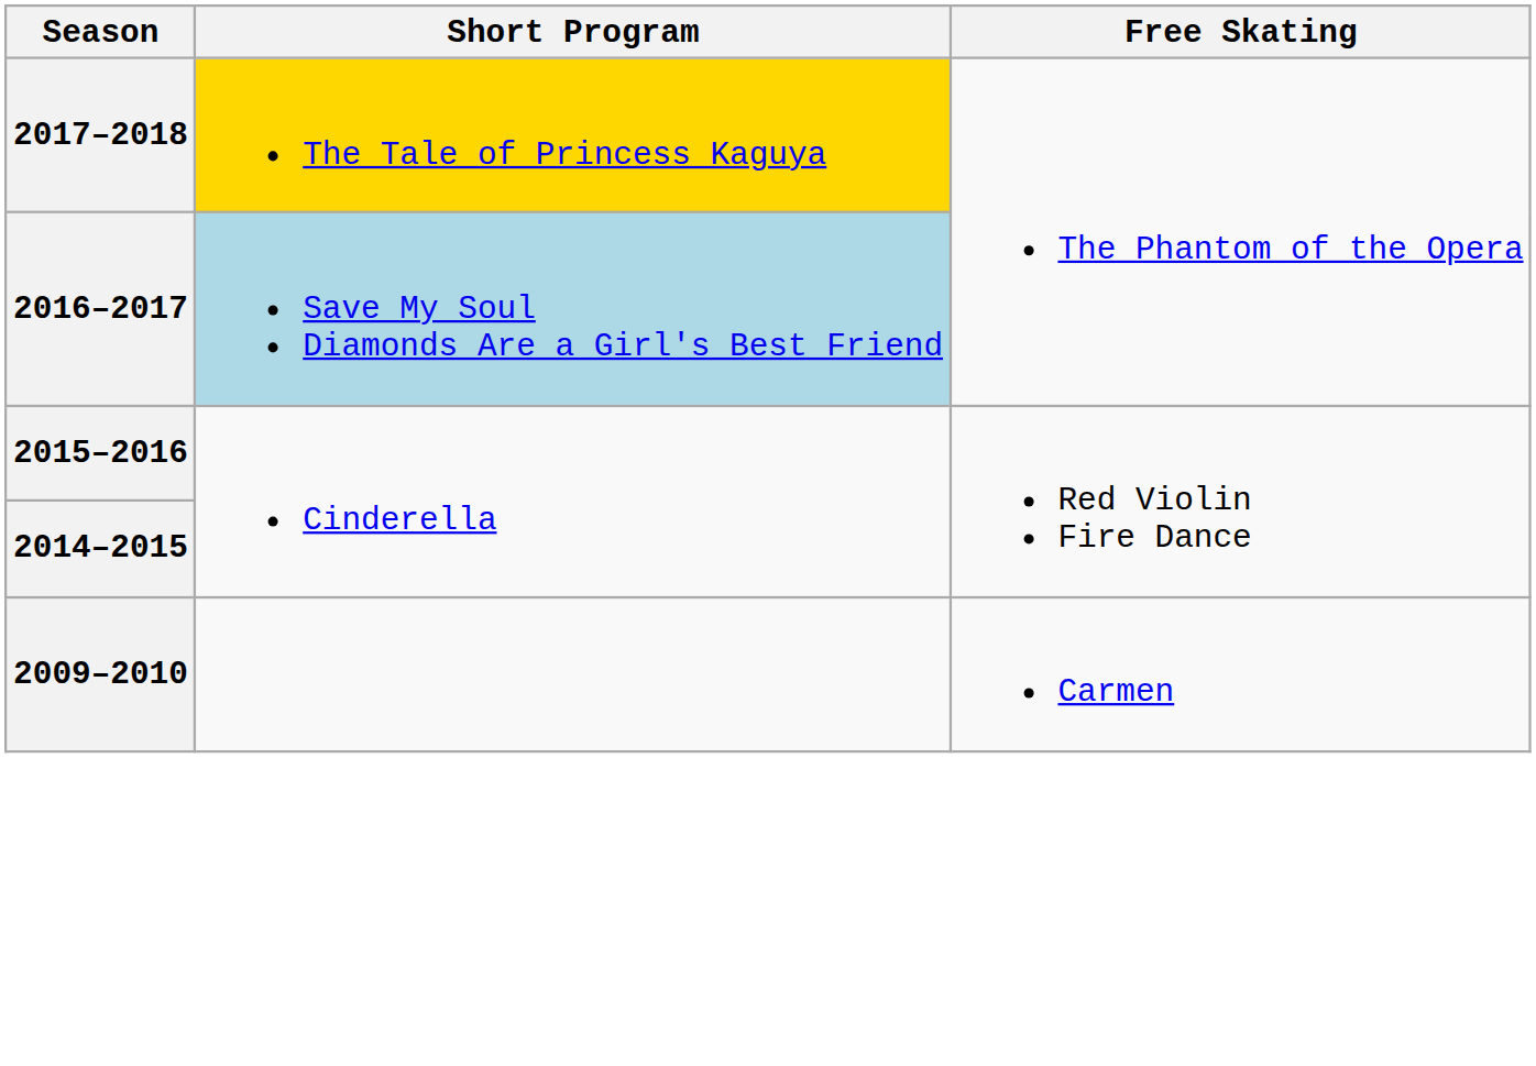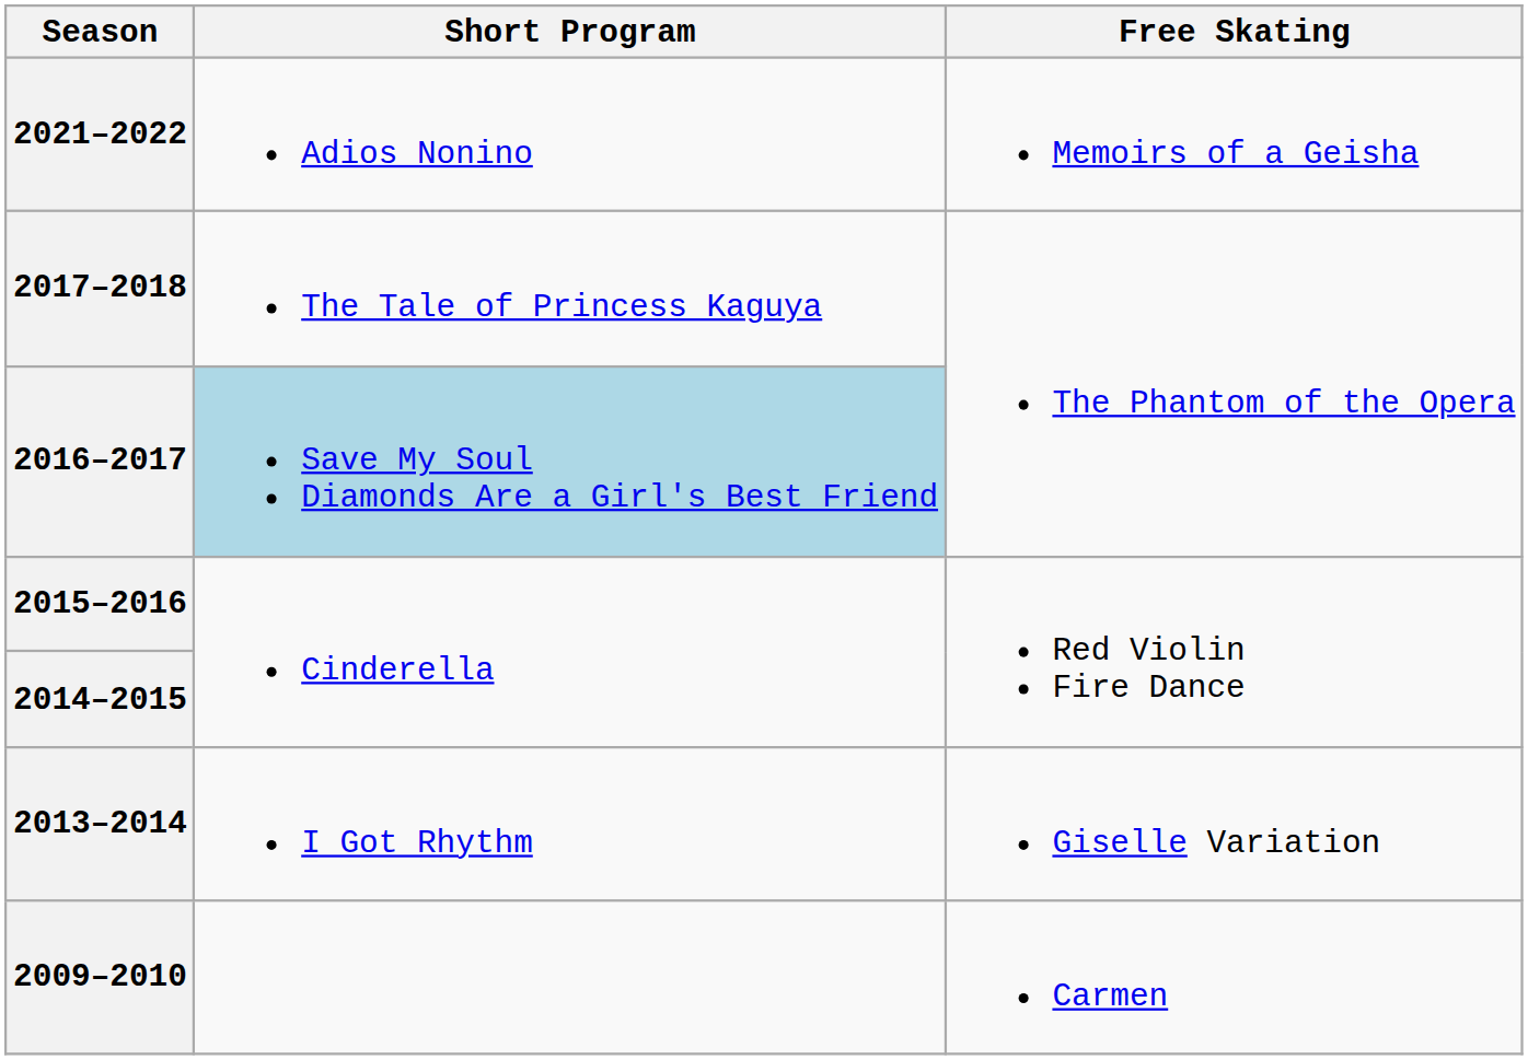+ row: 2021–2022 | Adios Nonino | Memoirs of a Geisha
2017–2018 | Short Program: gold background -> no background
+ row: 2013–2014 | I Got Rhythm | Giselle Variation
